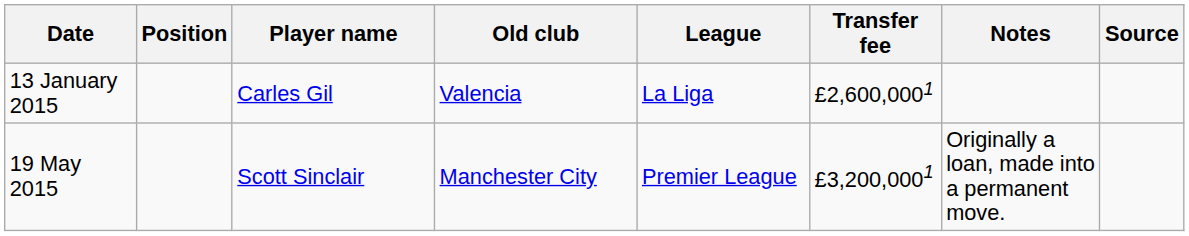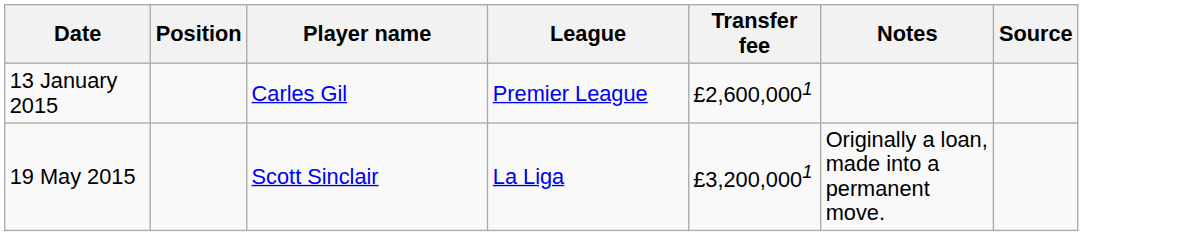- column: Old club | Valencia | Manchester City
13 January 2015 | League: La Liga -> Premier League
19 May 2015 | League: Premier League -> La Liga
